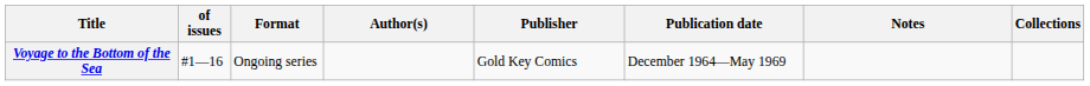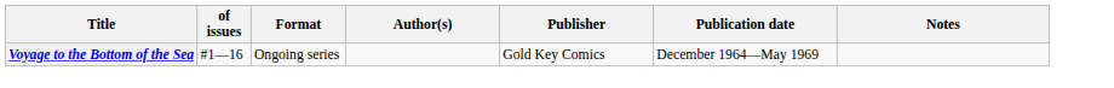- column: Collections
